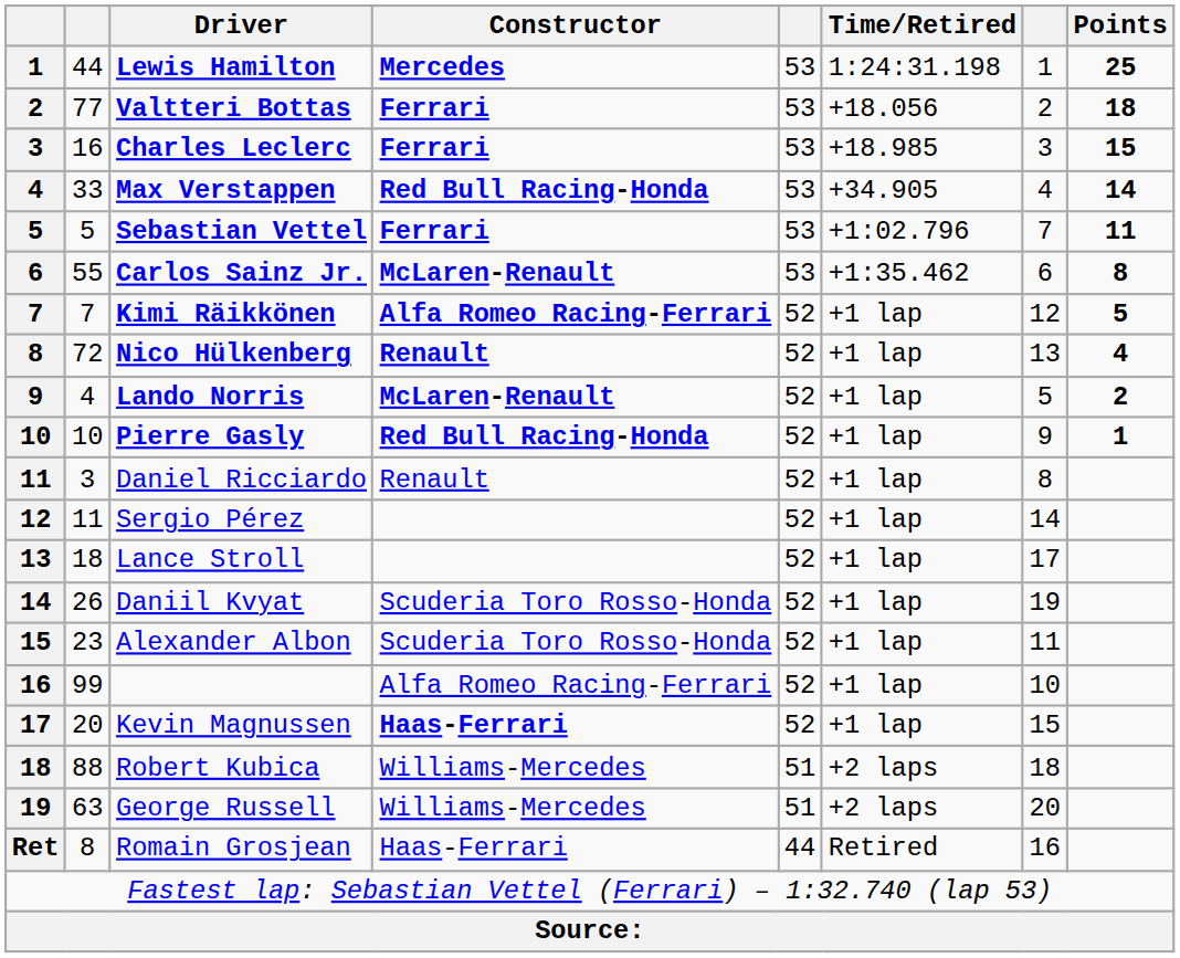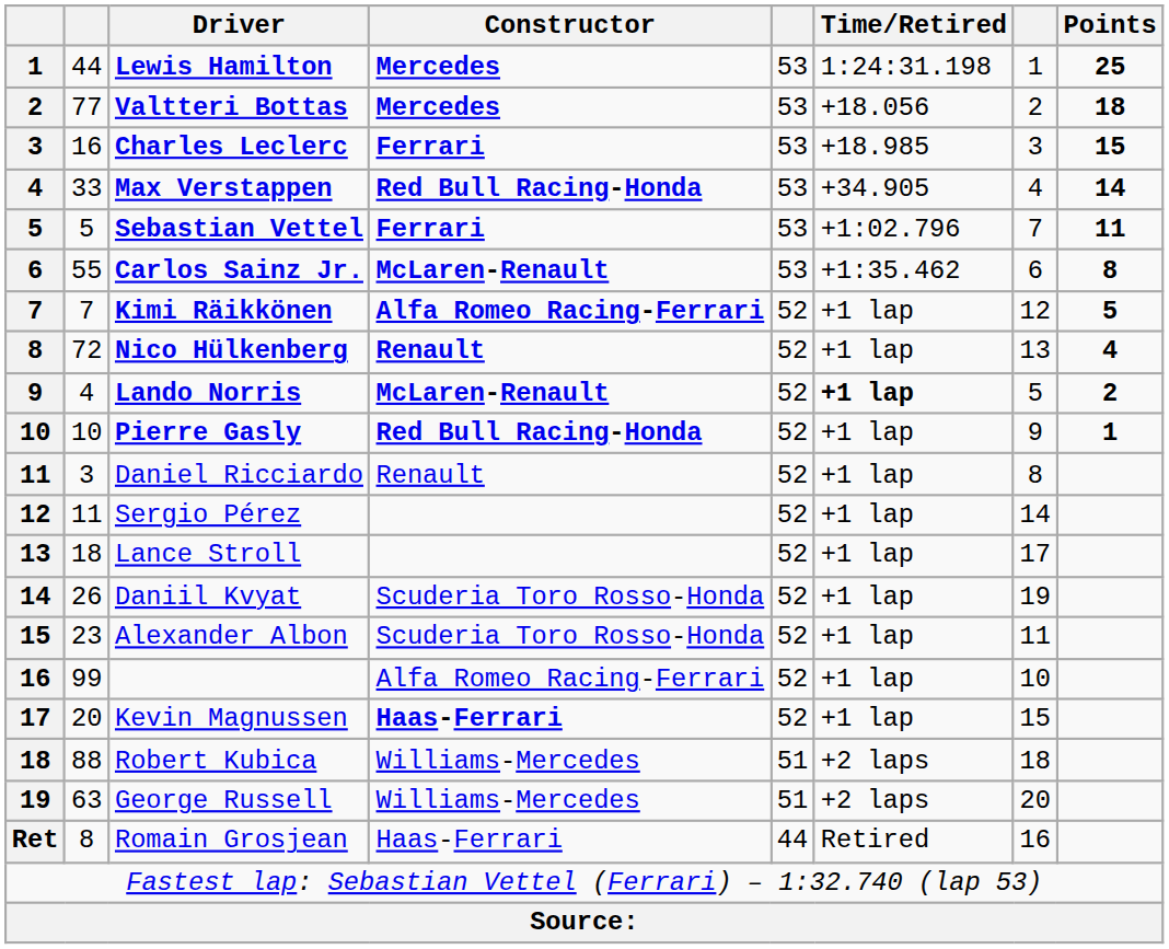Valtteri Bottas | Constructor: Ferrari -> Mercedes
Lando Norris | Time/Retired: normal -> bold
